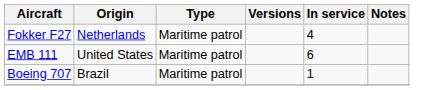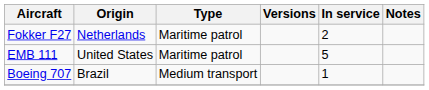Fokker F27 | In service: 4 -> 2
EMB 111 | In service: 6 -> 5
Boeing 707 | Type: Maritime patrol -> Medium transport
